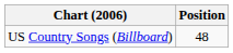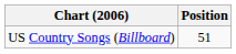US Country Songs (Billboard) | Position: 48 -> 51
